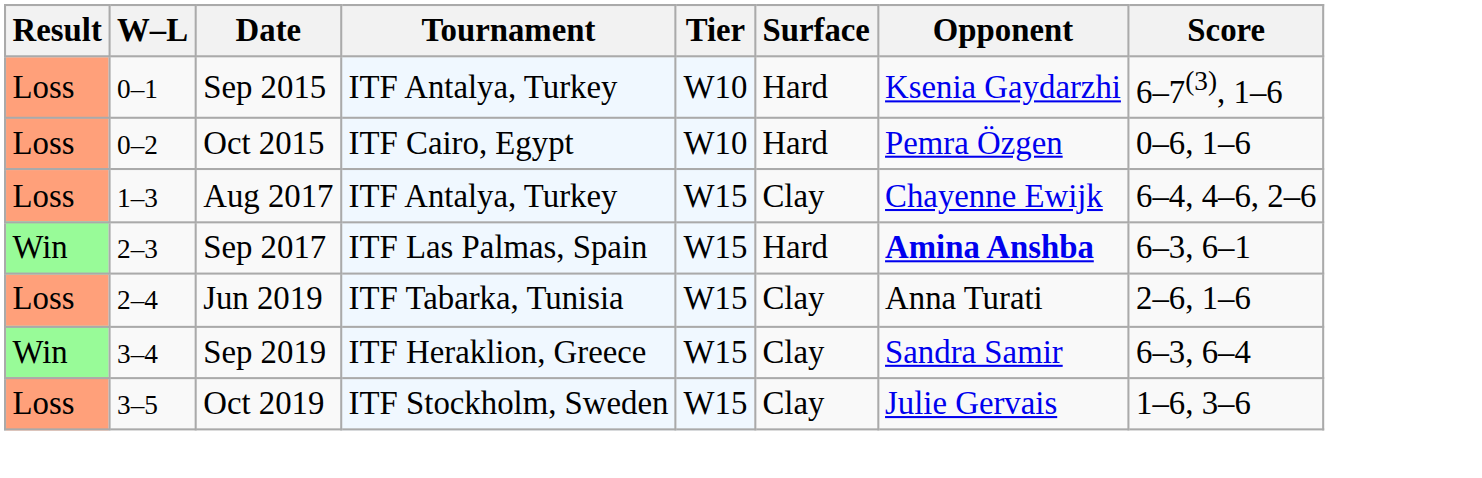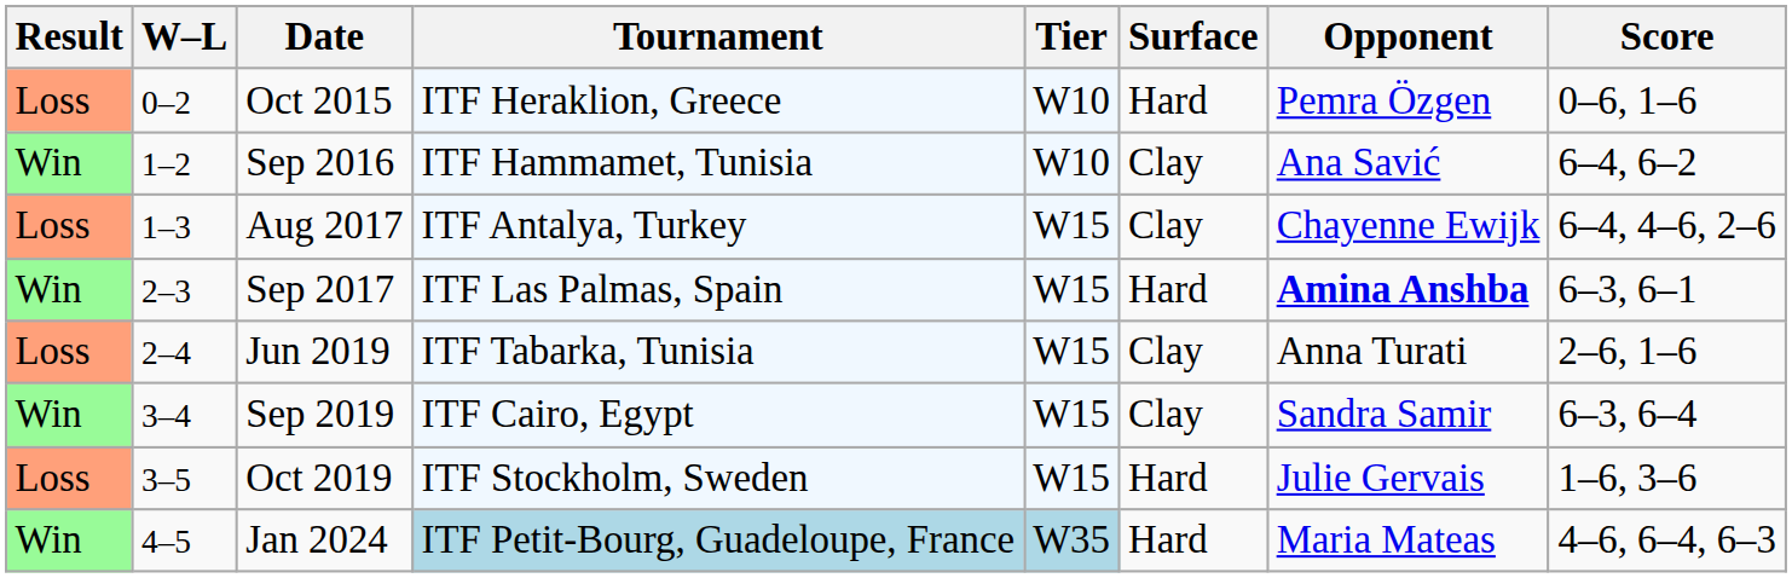- row: Loss | 0–1 | Sep 2015 | ITF Antalya, Turkey | W10 | Hard | Ksenia Gaydarzhi | 6–7(3), 1–6
Oct 2015 | Tournament: ITF Cairo, Egypt -> ITF Heraklion, Greece
+ row: Win | 1–2 | Sep 2016 | ITF Hammamet, Tunisia | W10 | Clay | Ana Savić | 6–4, 6–2
Sep 2019 | Tournament: ITF Heraklion, Greece -> ITF Cairo, Egypt
Oct 2019 | Surface: Clay -> Hard
+ row: Win | 4–5 | Jan 2024 | ITF Petit-Bourg, Guadeloupe, France | W35 | Hard | Maria Mateas | 4–6, 6–4, 6–3
